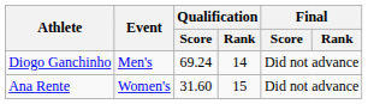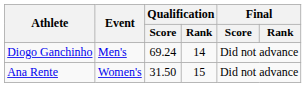Ana Rente | Qualification / Score: 31.60 -> 31.50
